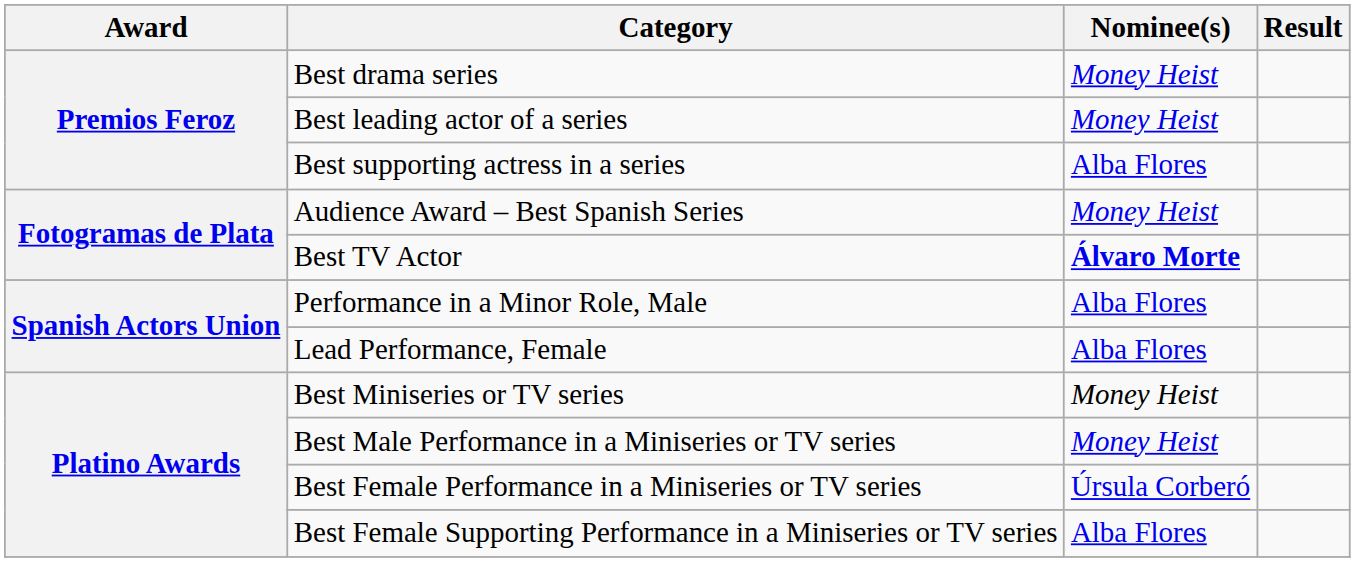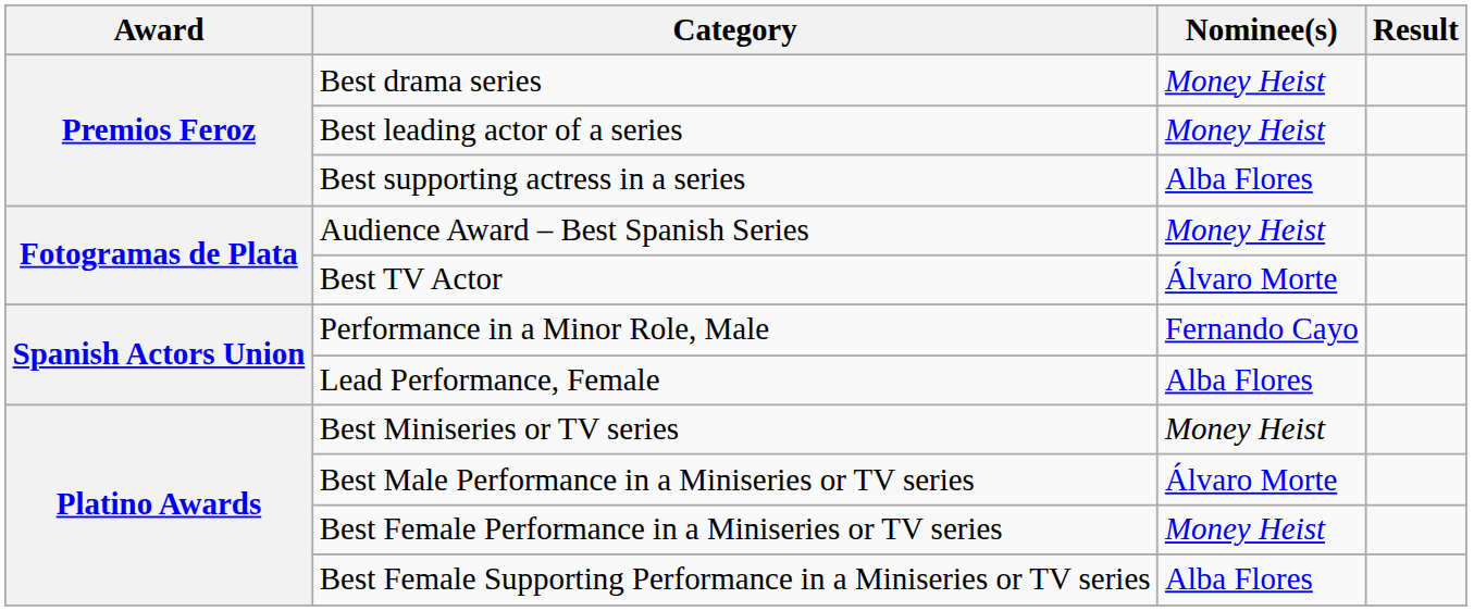Best TV Actor | Nominee(s): bold -> normal
Performance in a Minor Role, Male | Nominee(s): Alba Flores -> Fernando Cayo
Best Male Performance in a Miniseries or TV series | Nominee(s): Money Heist -> Álvaro Morte
Best Female Performance in a Miniseries or TV series | Nominee(s): Úrsula Corberó -> Money Heist
